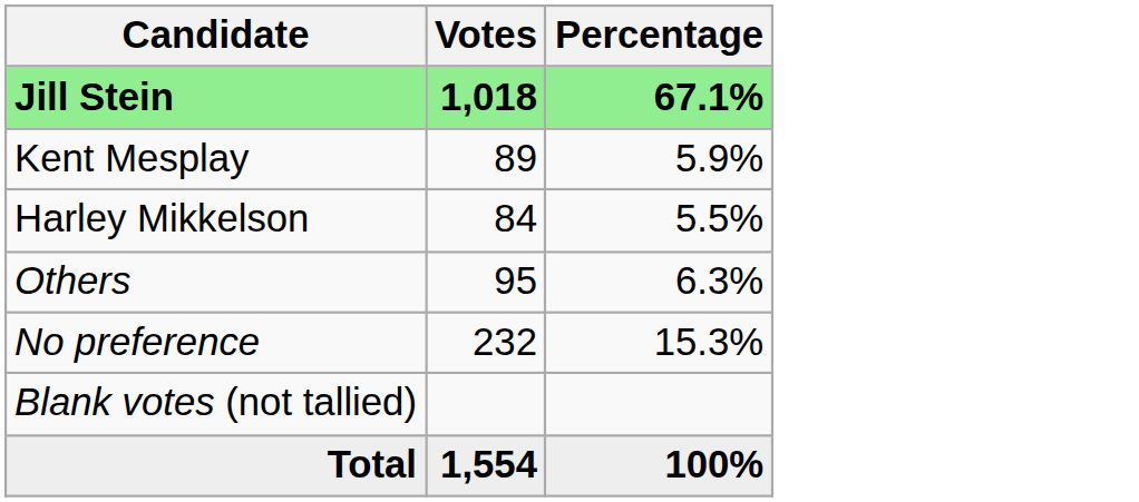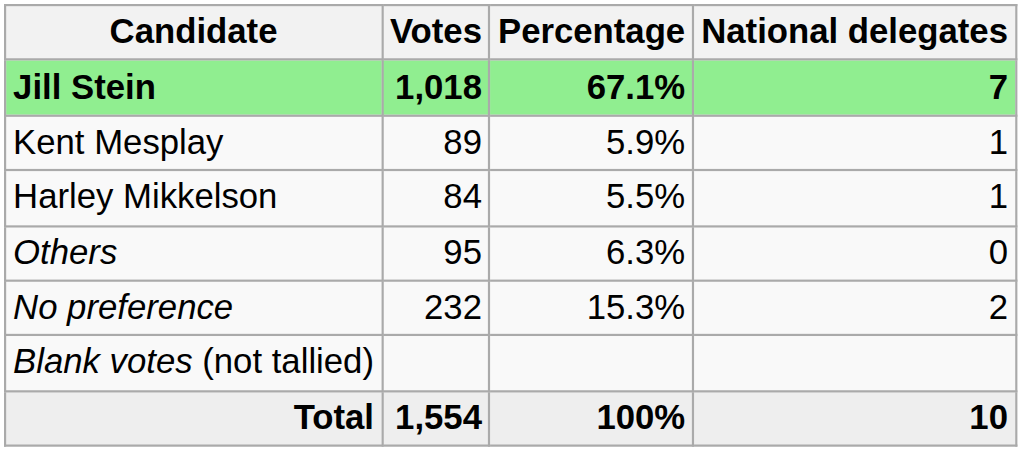+ column: National delegates | 7 | 1 | 1 | 0 | 2 | 10
